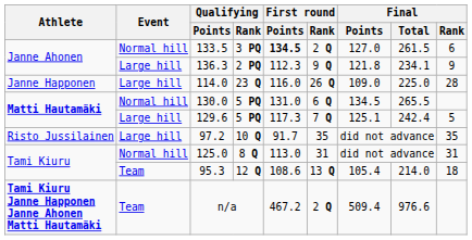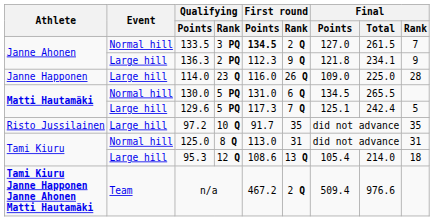133.5 | Final / Rank: 6 -> 7
95.3 | Event: Team -> Large hill
